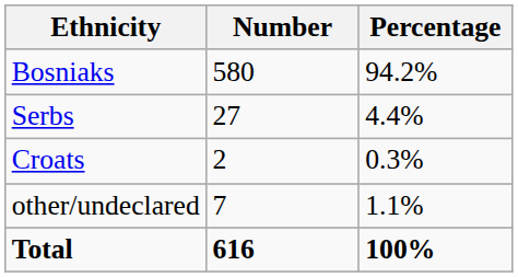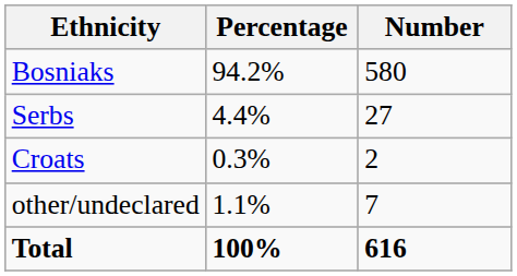columns swapped: Number <-> Percentage
